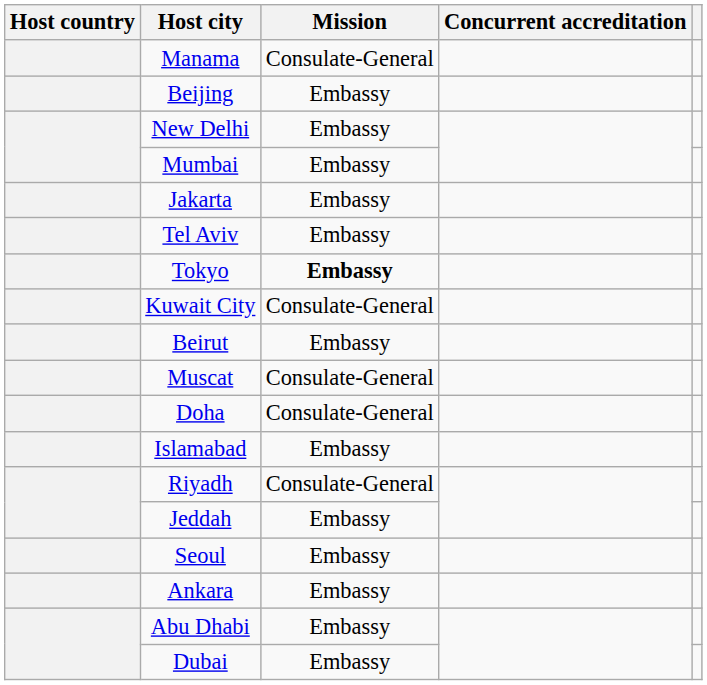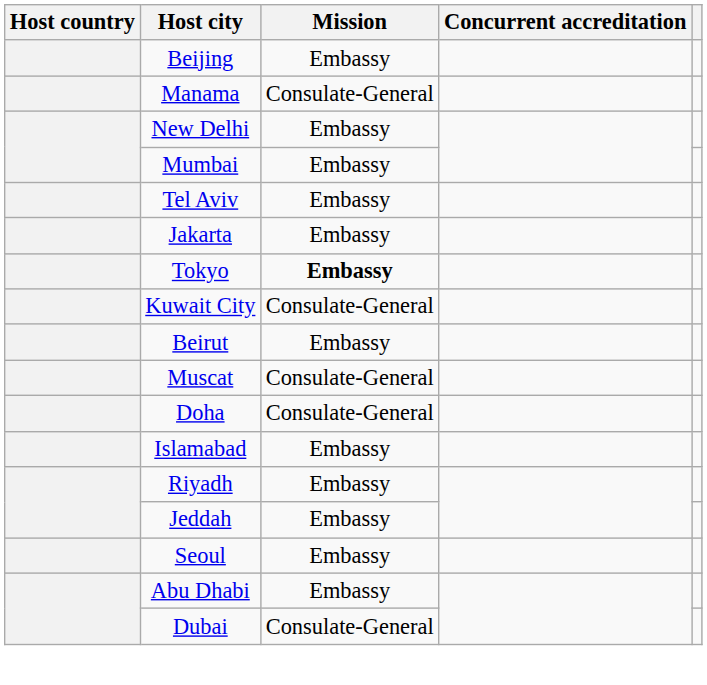rows swapped: Manama <-> Beijing
rows swapped: Jakarta <-> Tel Aviv
Riyadh | Mission: Consulate-General -> Embassy
- row: Ankara | Embassy
Dubai | Mission: Embassy -> Consulate-General
